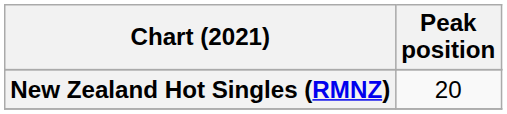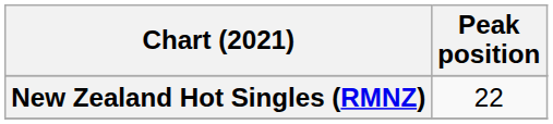New Zealand Hot Singles (RMNZ) | Peak position: 20 -> 22
